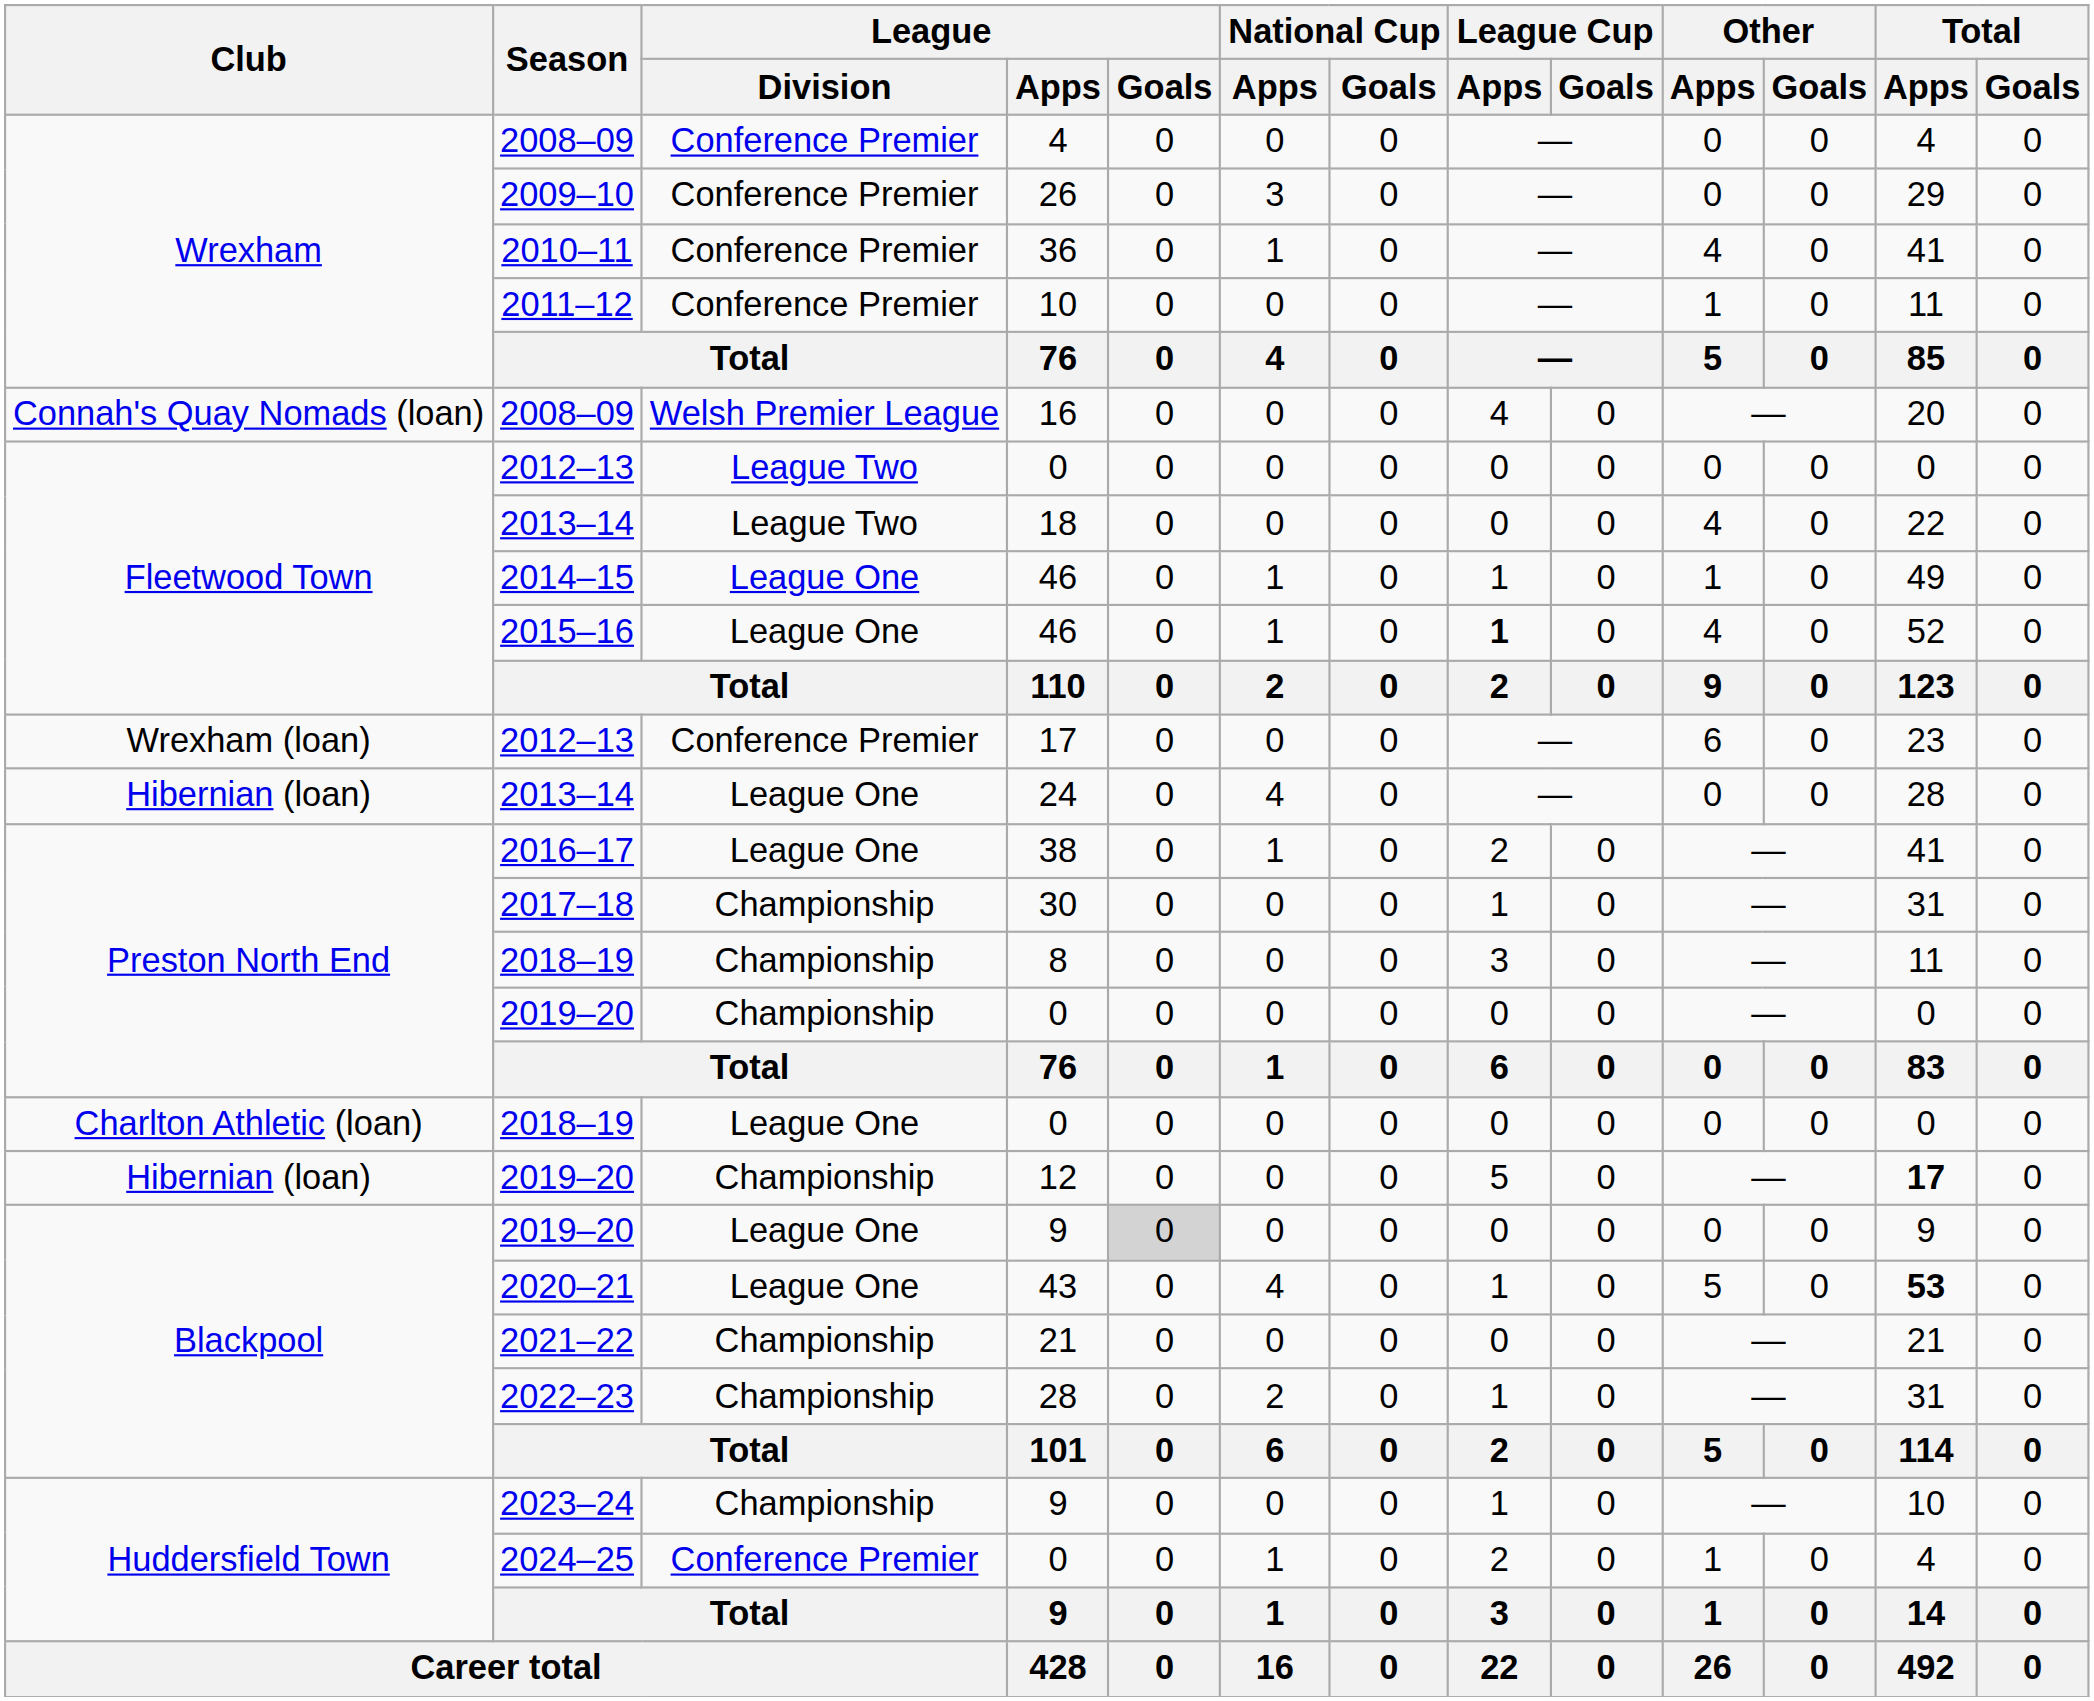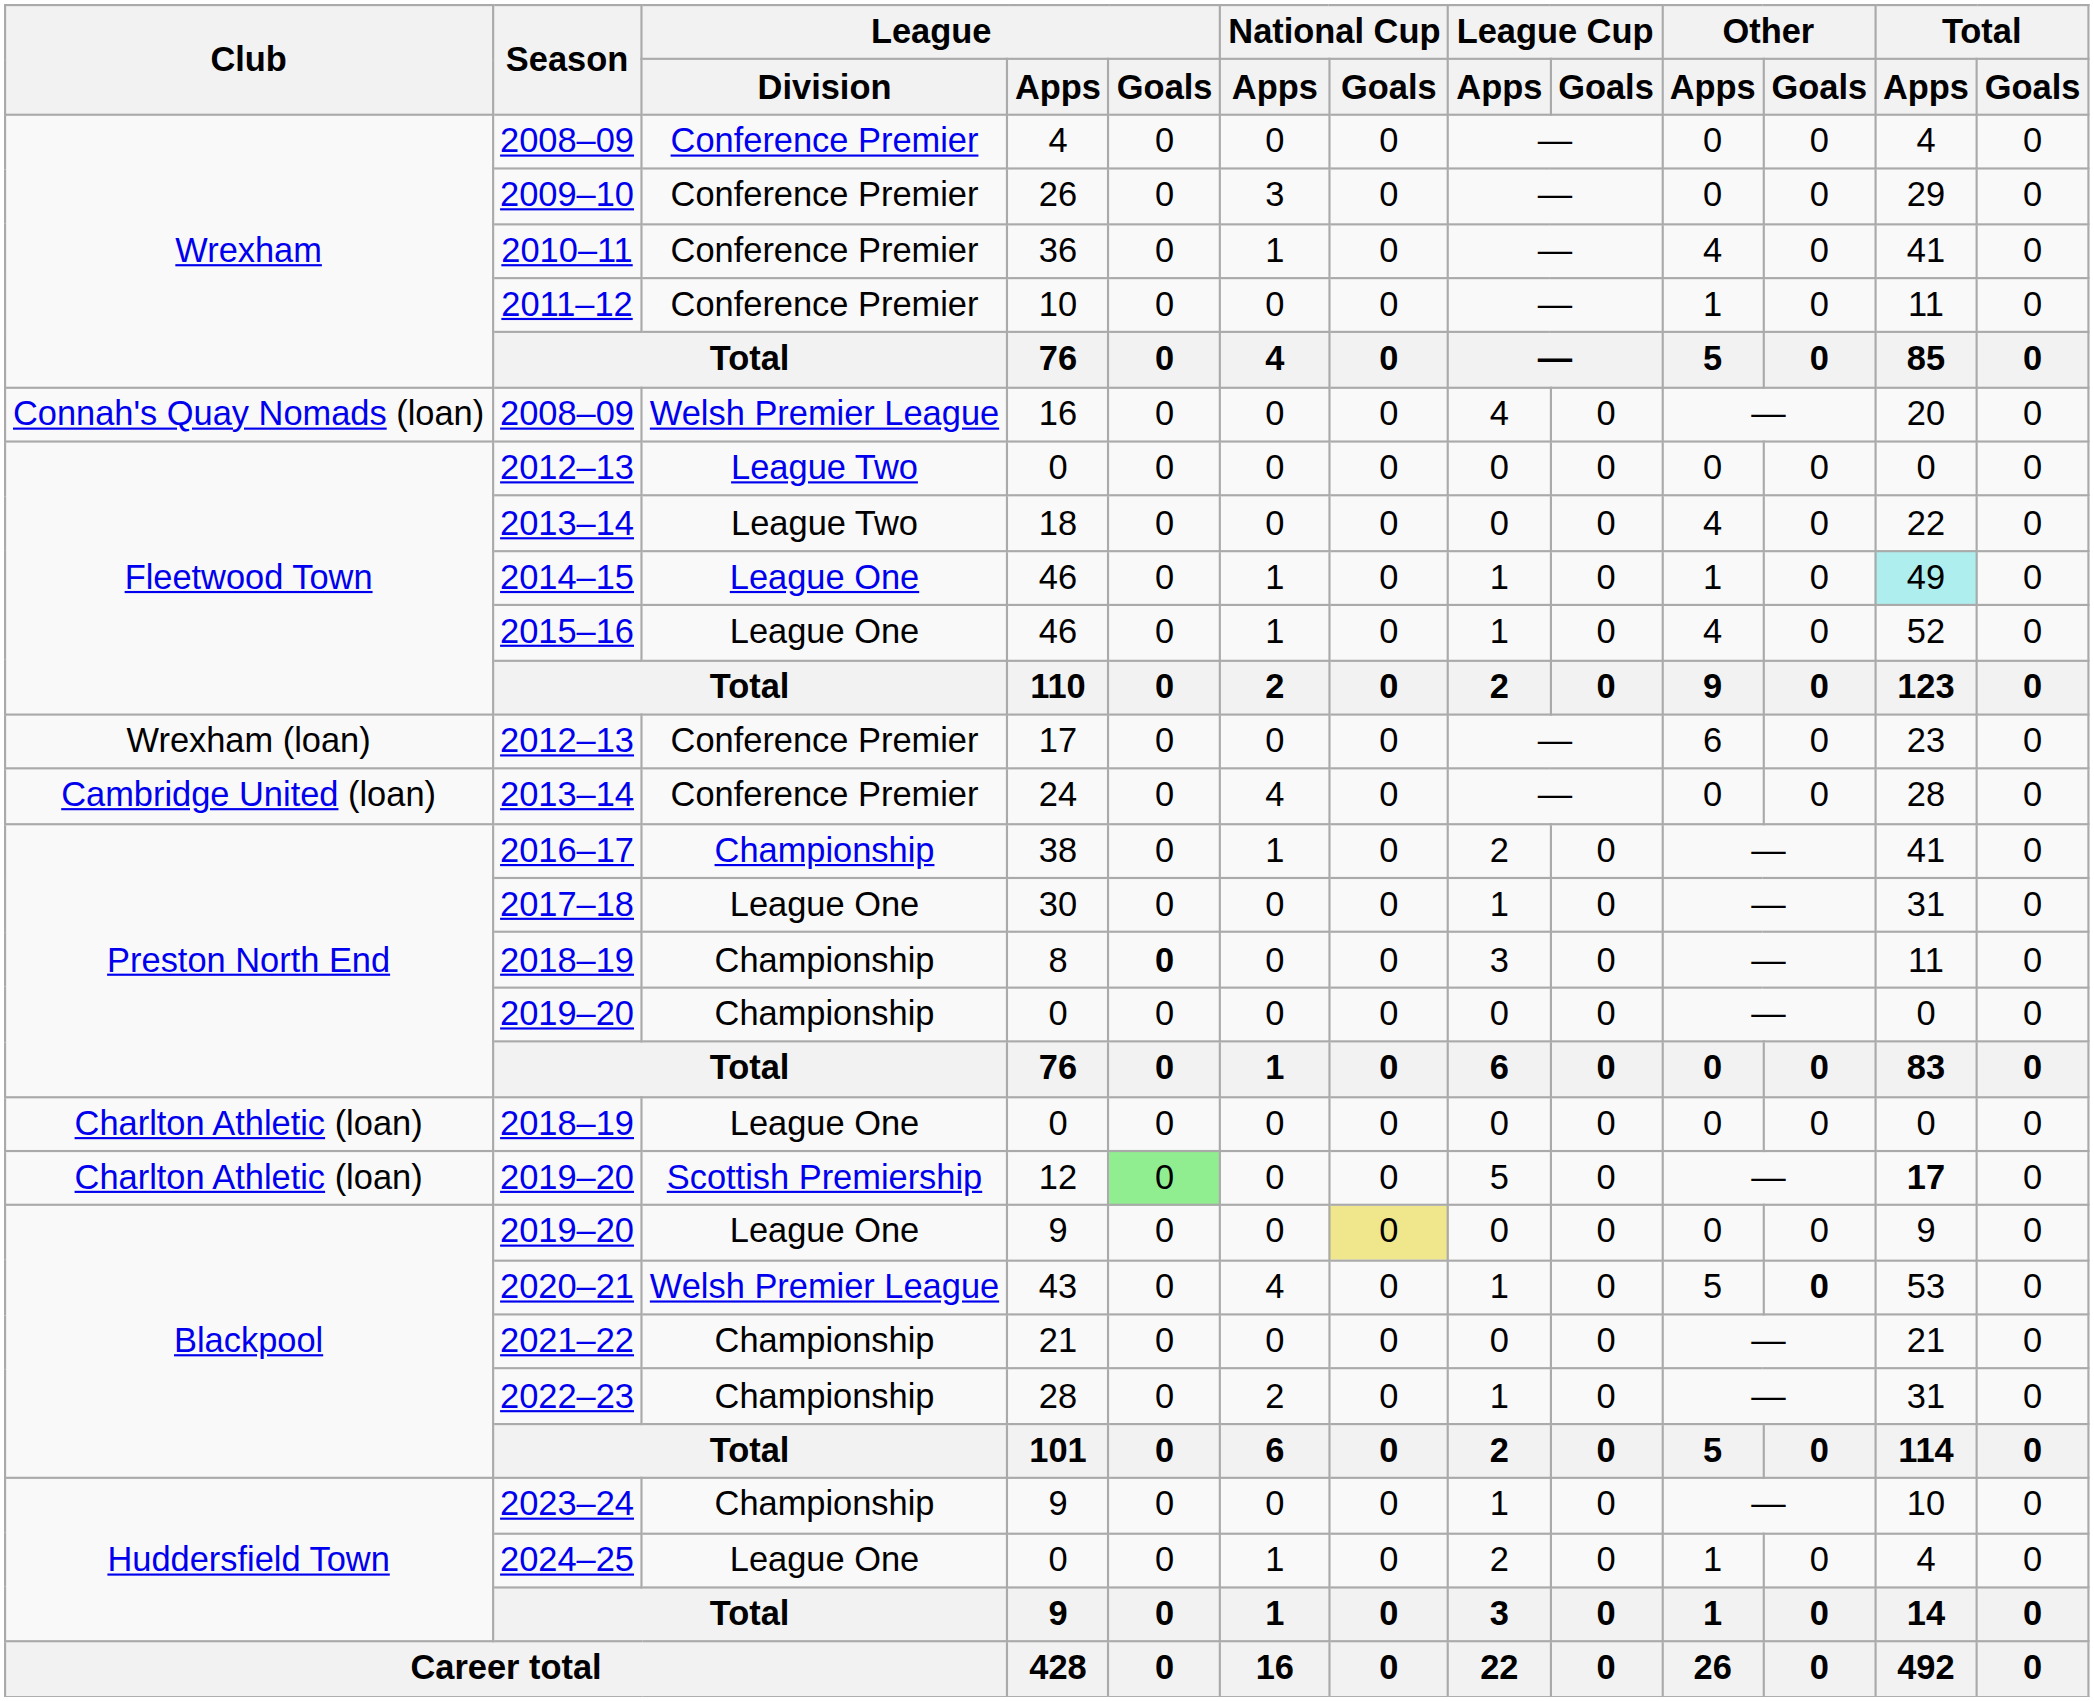2014–15 / 46 | Total / Apps: no background -> paleturquoise background
2015–16 / 46 | League Cup / Apps: bold -> normal
24 | Club: Hibernian (loan) -> Cambridge United (loan)
24 | League / Division: League One -> Conference Premier
38 | League / Division: League One -> Championship
30 | League / Division: Championship -> League One
8 | League / Goals: normal -> bold
12 | Club: Hibernian (loan) -> Charlton Athletic (loan)
12 | League / Division: Championship -> Scottish Premiership
12 | League / Goals: no background -> lightgreen background
2019–20 / 9 | League / Goals: lightgrey background -> no background
2019–20 / 9 | National Cup / Goals: no background -> khaki background
43 | League / Division: League One -> Welsh Premier League
43 | Other / Goals: normal -> bold
43 | Total / Apps: bold -> normal
2024–25 / 0 | League / Division: Conference Premier -> League One
